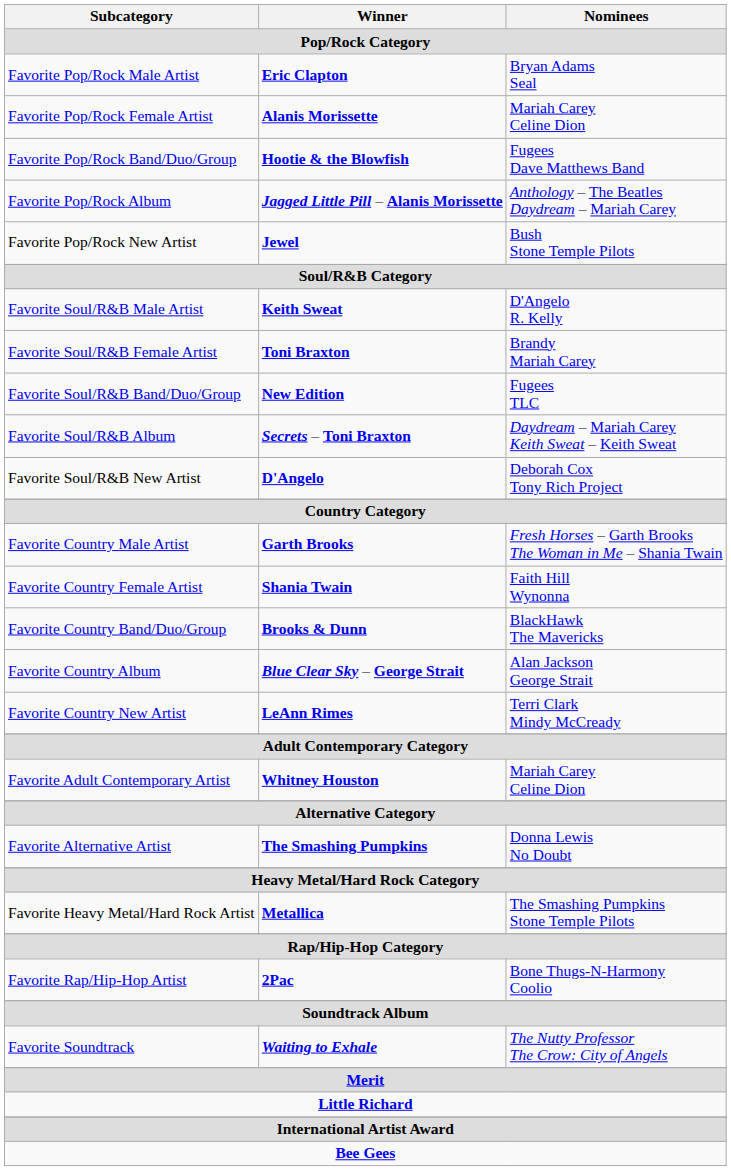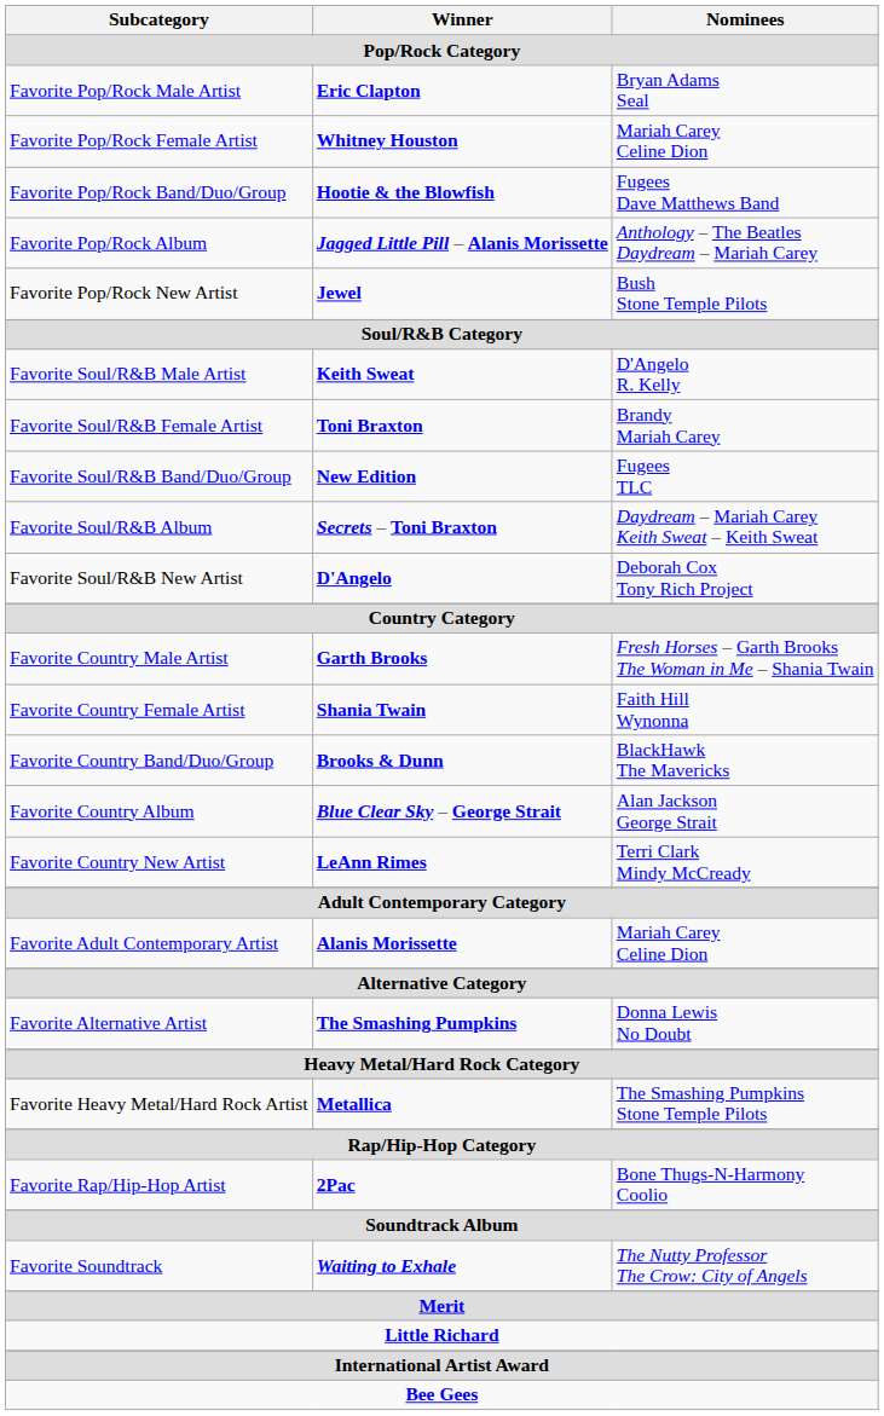Favorite Pop/Rock Female Artist | Winner: Alanis Morissette -> Whitney Houston
Favorite Adult Contemporary Artist | Winner: Whitney Houston -> Alanis Morissette
